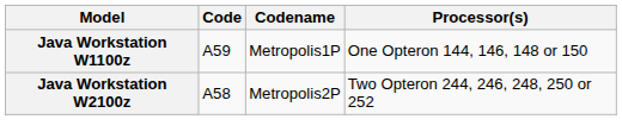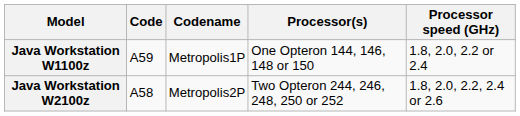+ column: Processor speed (GHz) | 1.8, 2.0, 2.2 or 2.4 | 1.8, 2.0, 2.2, 2.4 or 2.6
